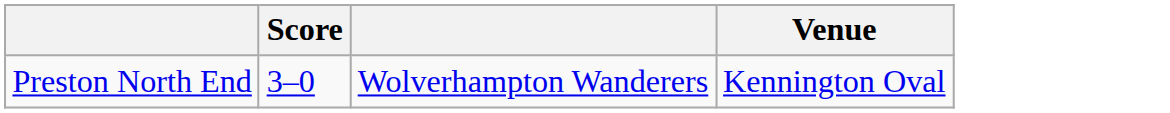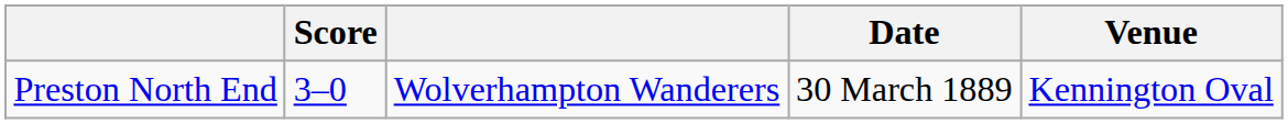+ column: Date | 30 March 1889
